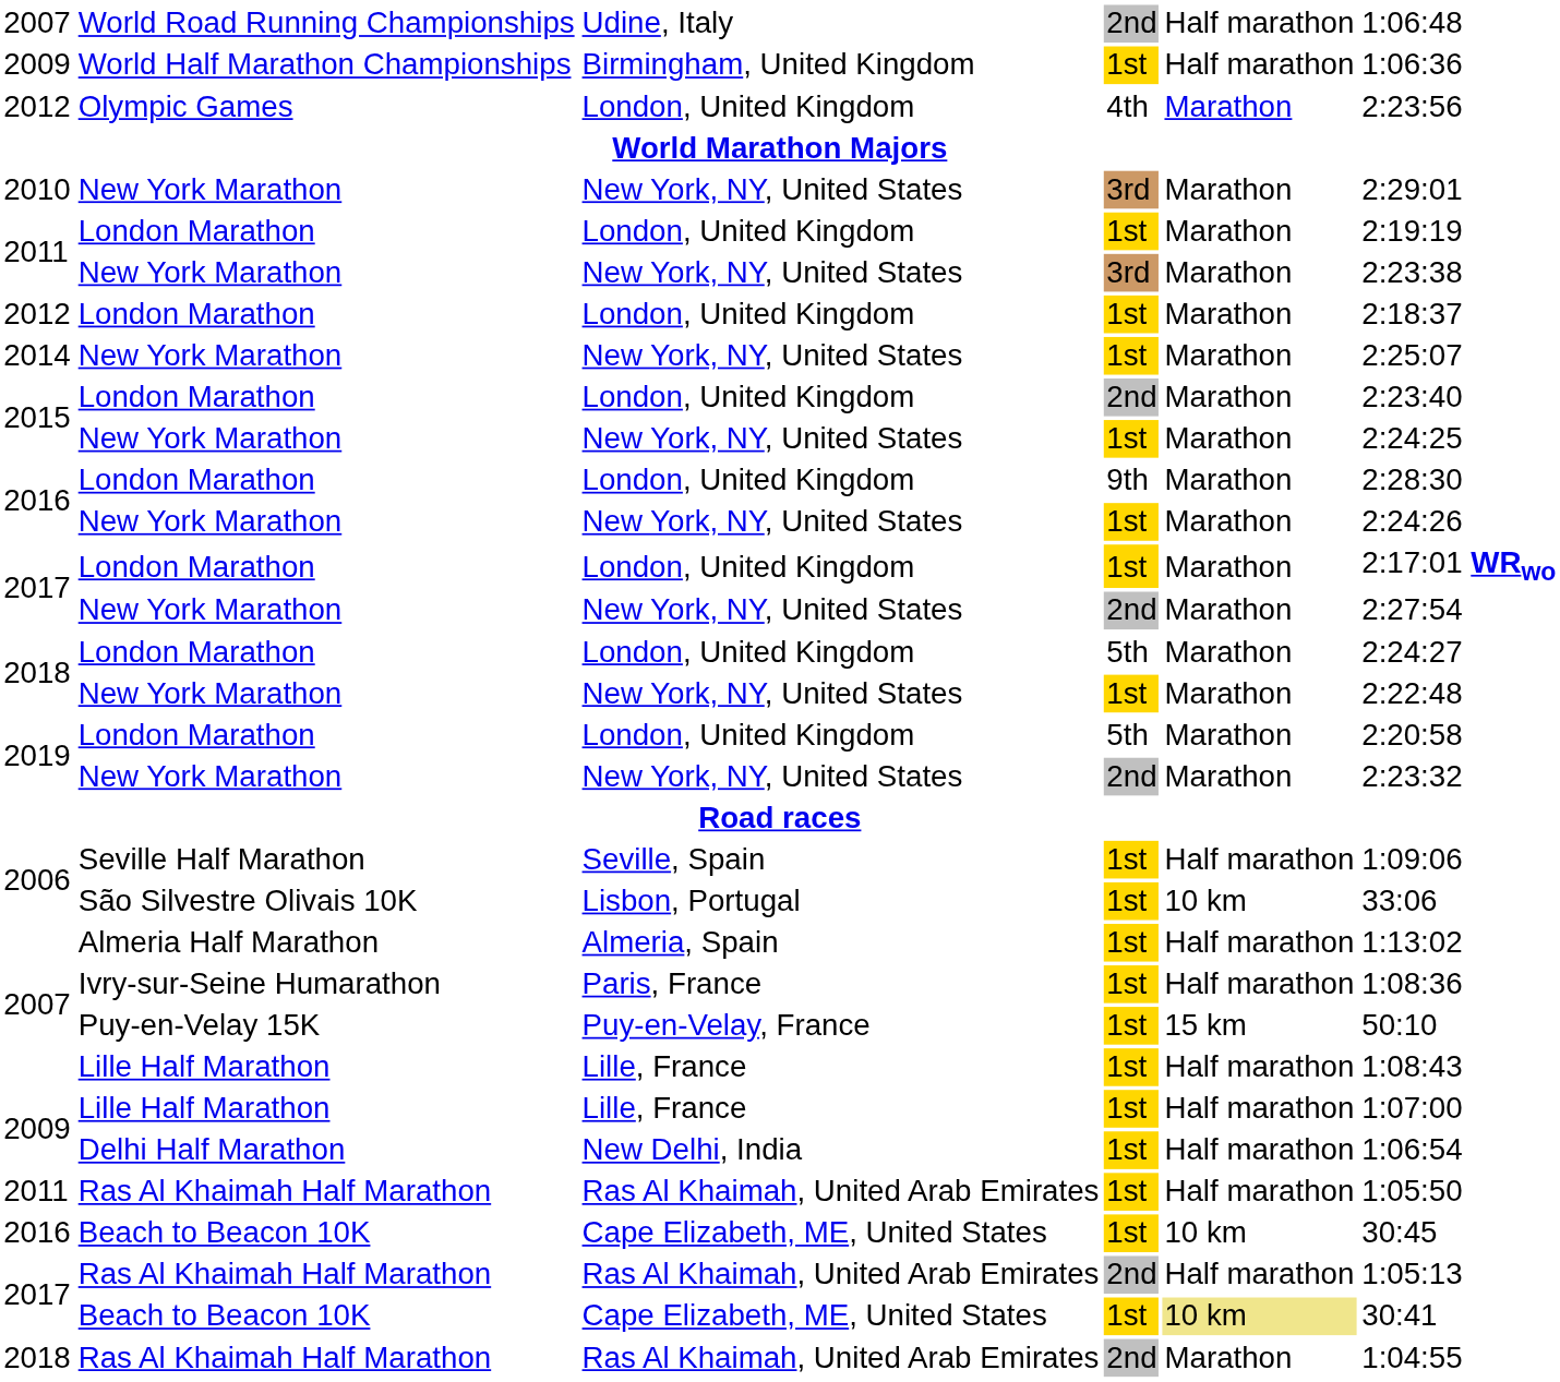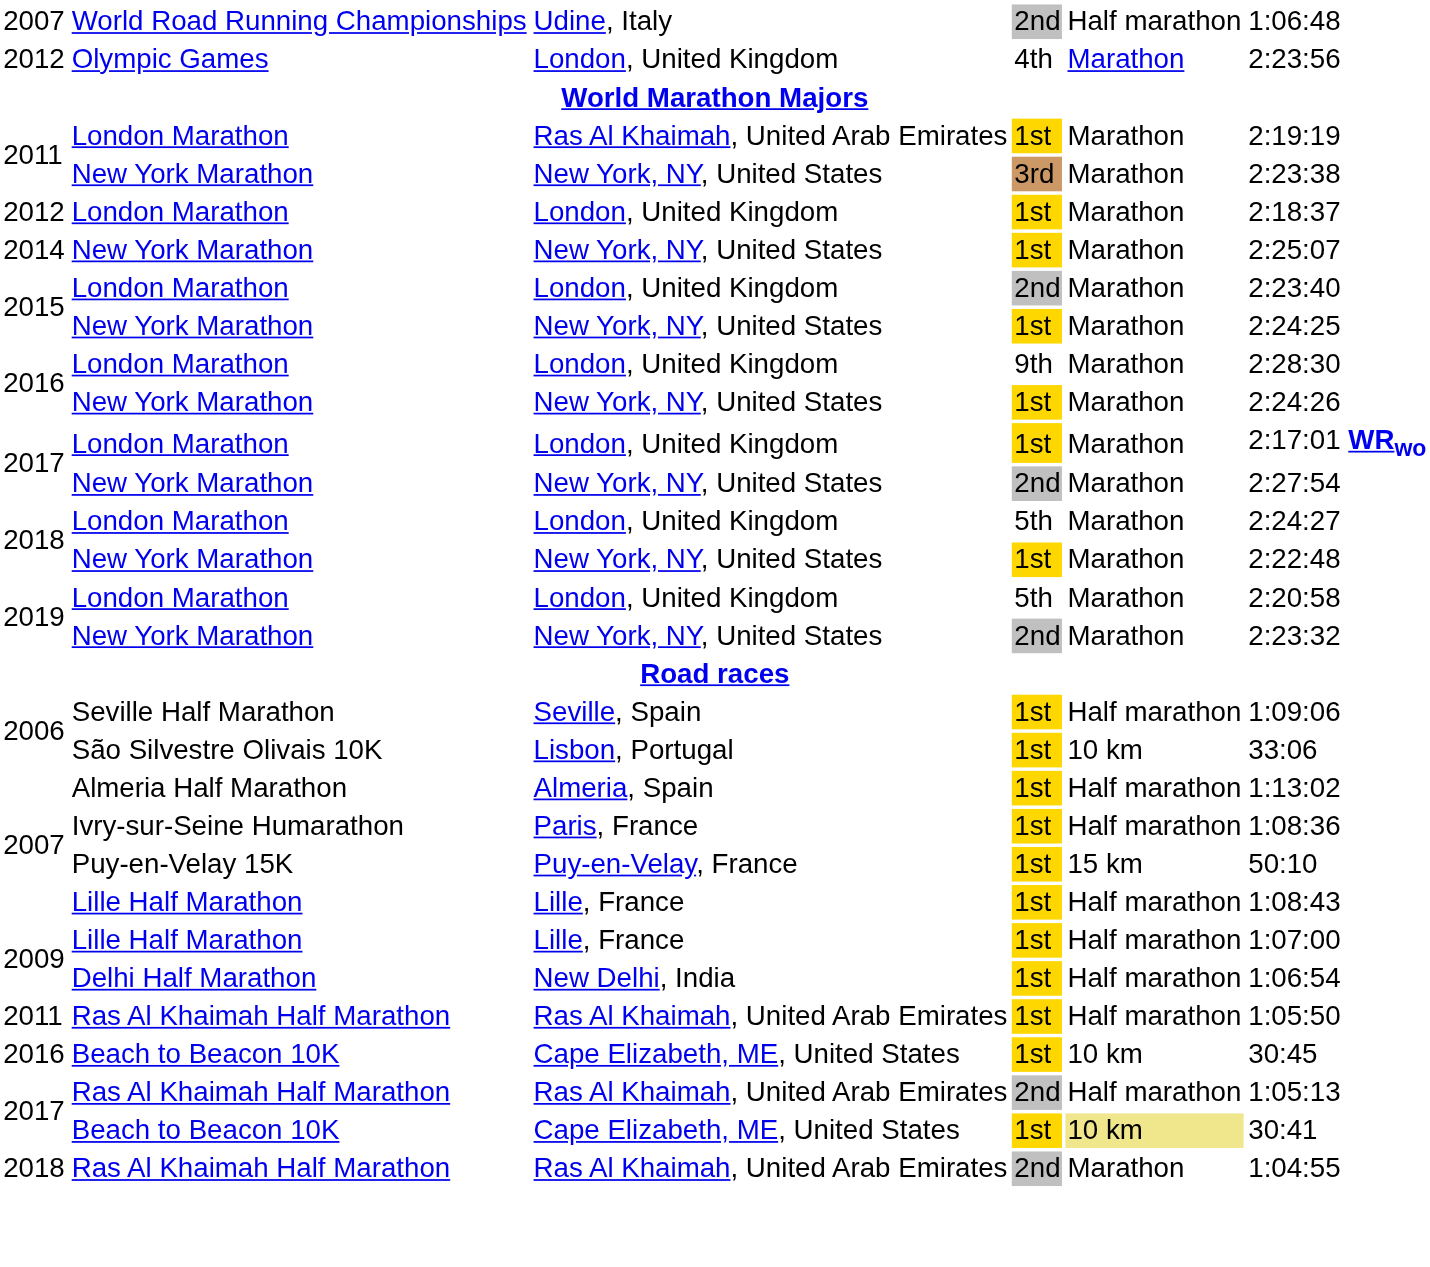- row: 2009 | World Half Marathon Championships | Birmingham, United Kingdom | 1st | Half marathon | 1:06:36
- row: 2010 | New York Marathon | New York, NY, United States | 3rd | Marathon | 2:29:01
2011 / London Marathon | column 3: London, United Kingdom -> Ras Al Khaimah, United Arab Emirates
